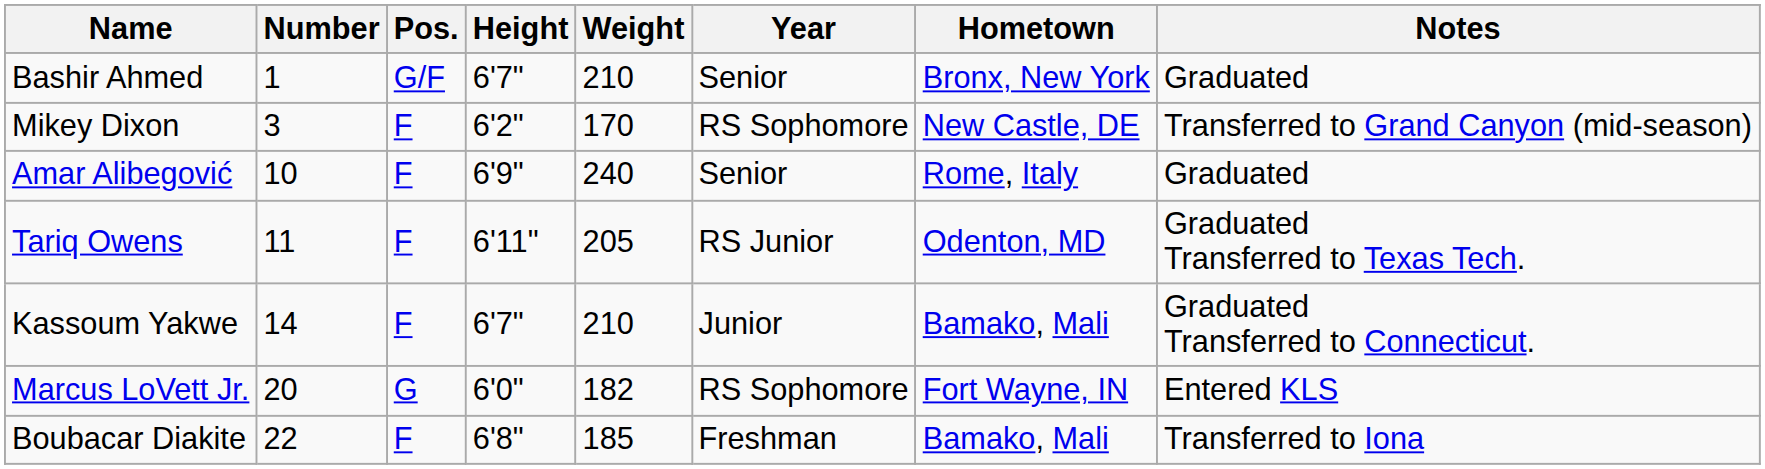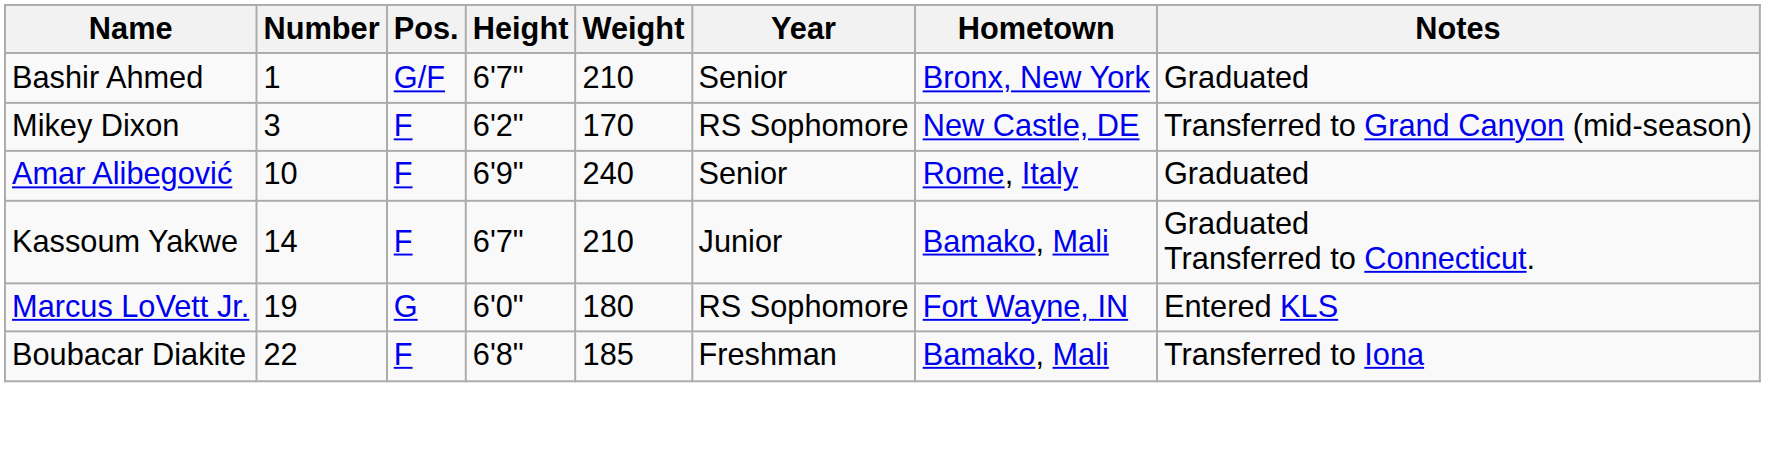- row: Tariq Owens | 11 | F | 6'11" | 205 | RS Junior | Odenton, MD | Graduated Transferred to Texas Tech.
Marcus LoVett Jr. | Number: 20 -> 19
Marcus LoVett Jr. | Weight: 182 -> 180
